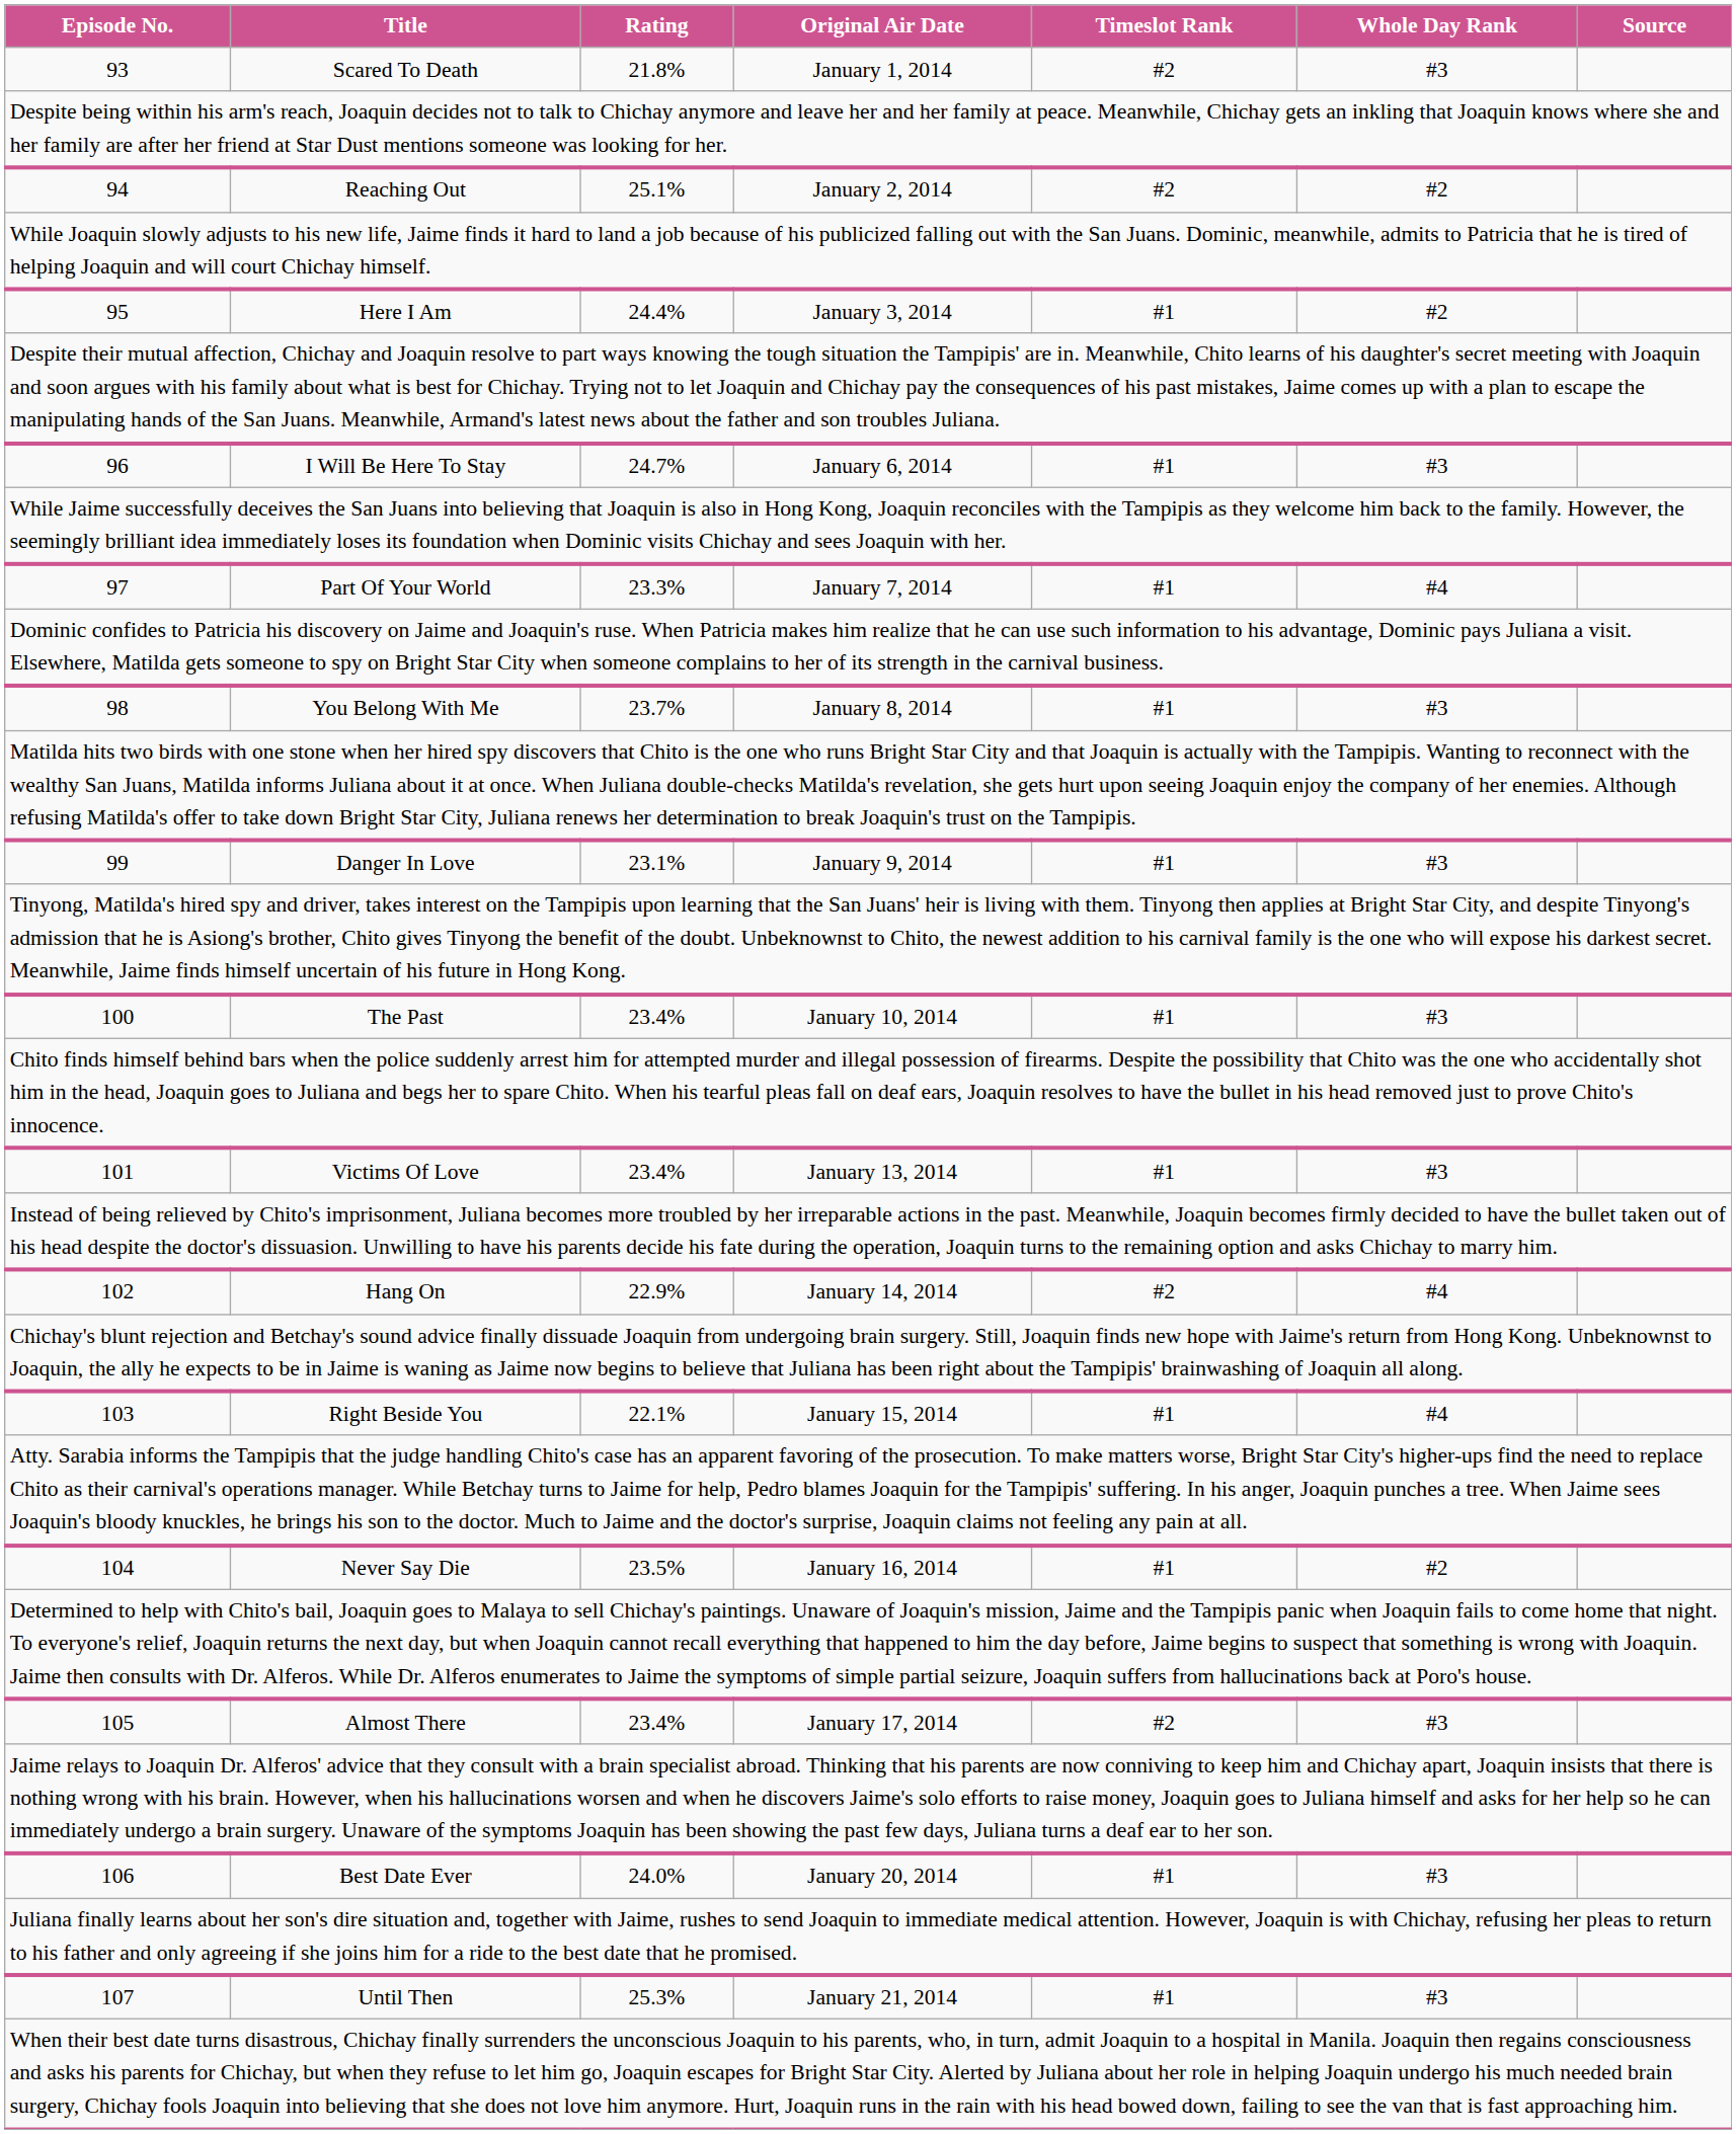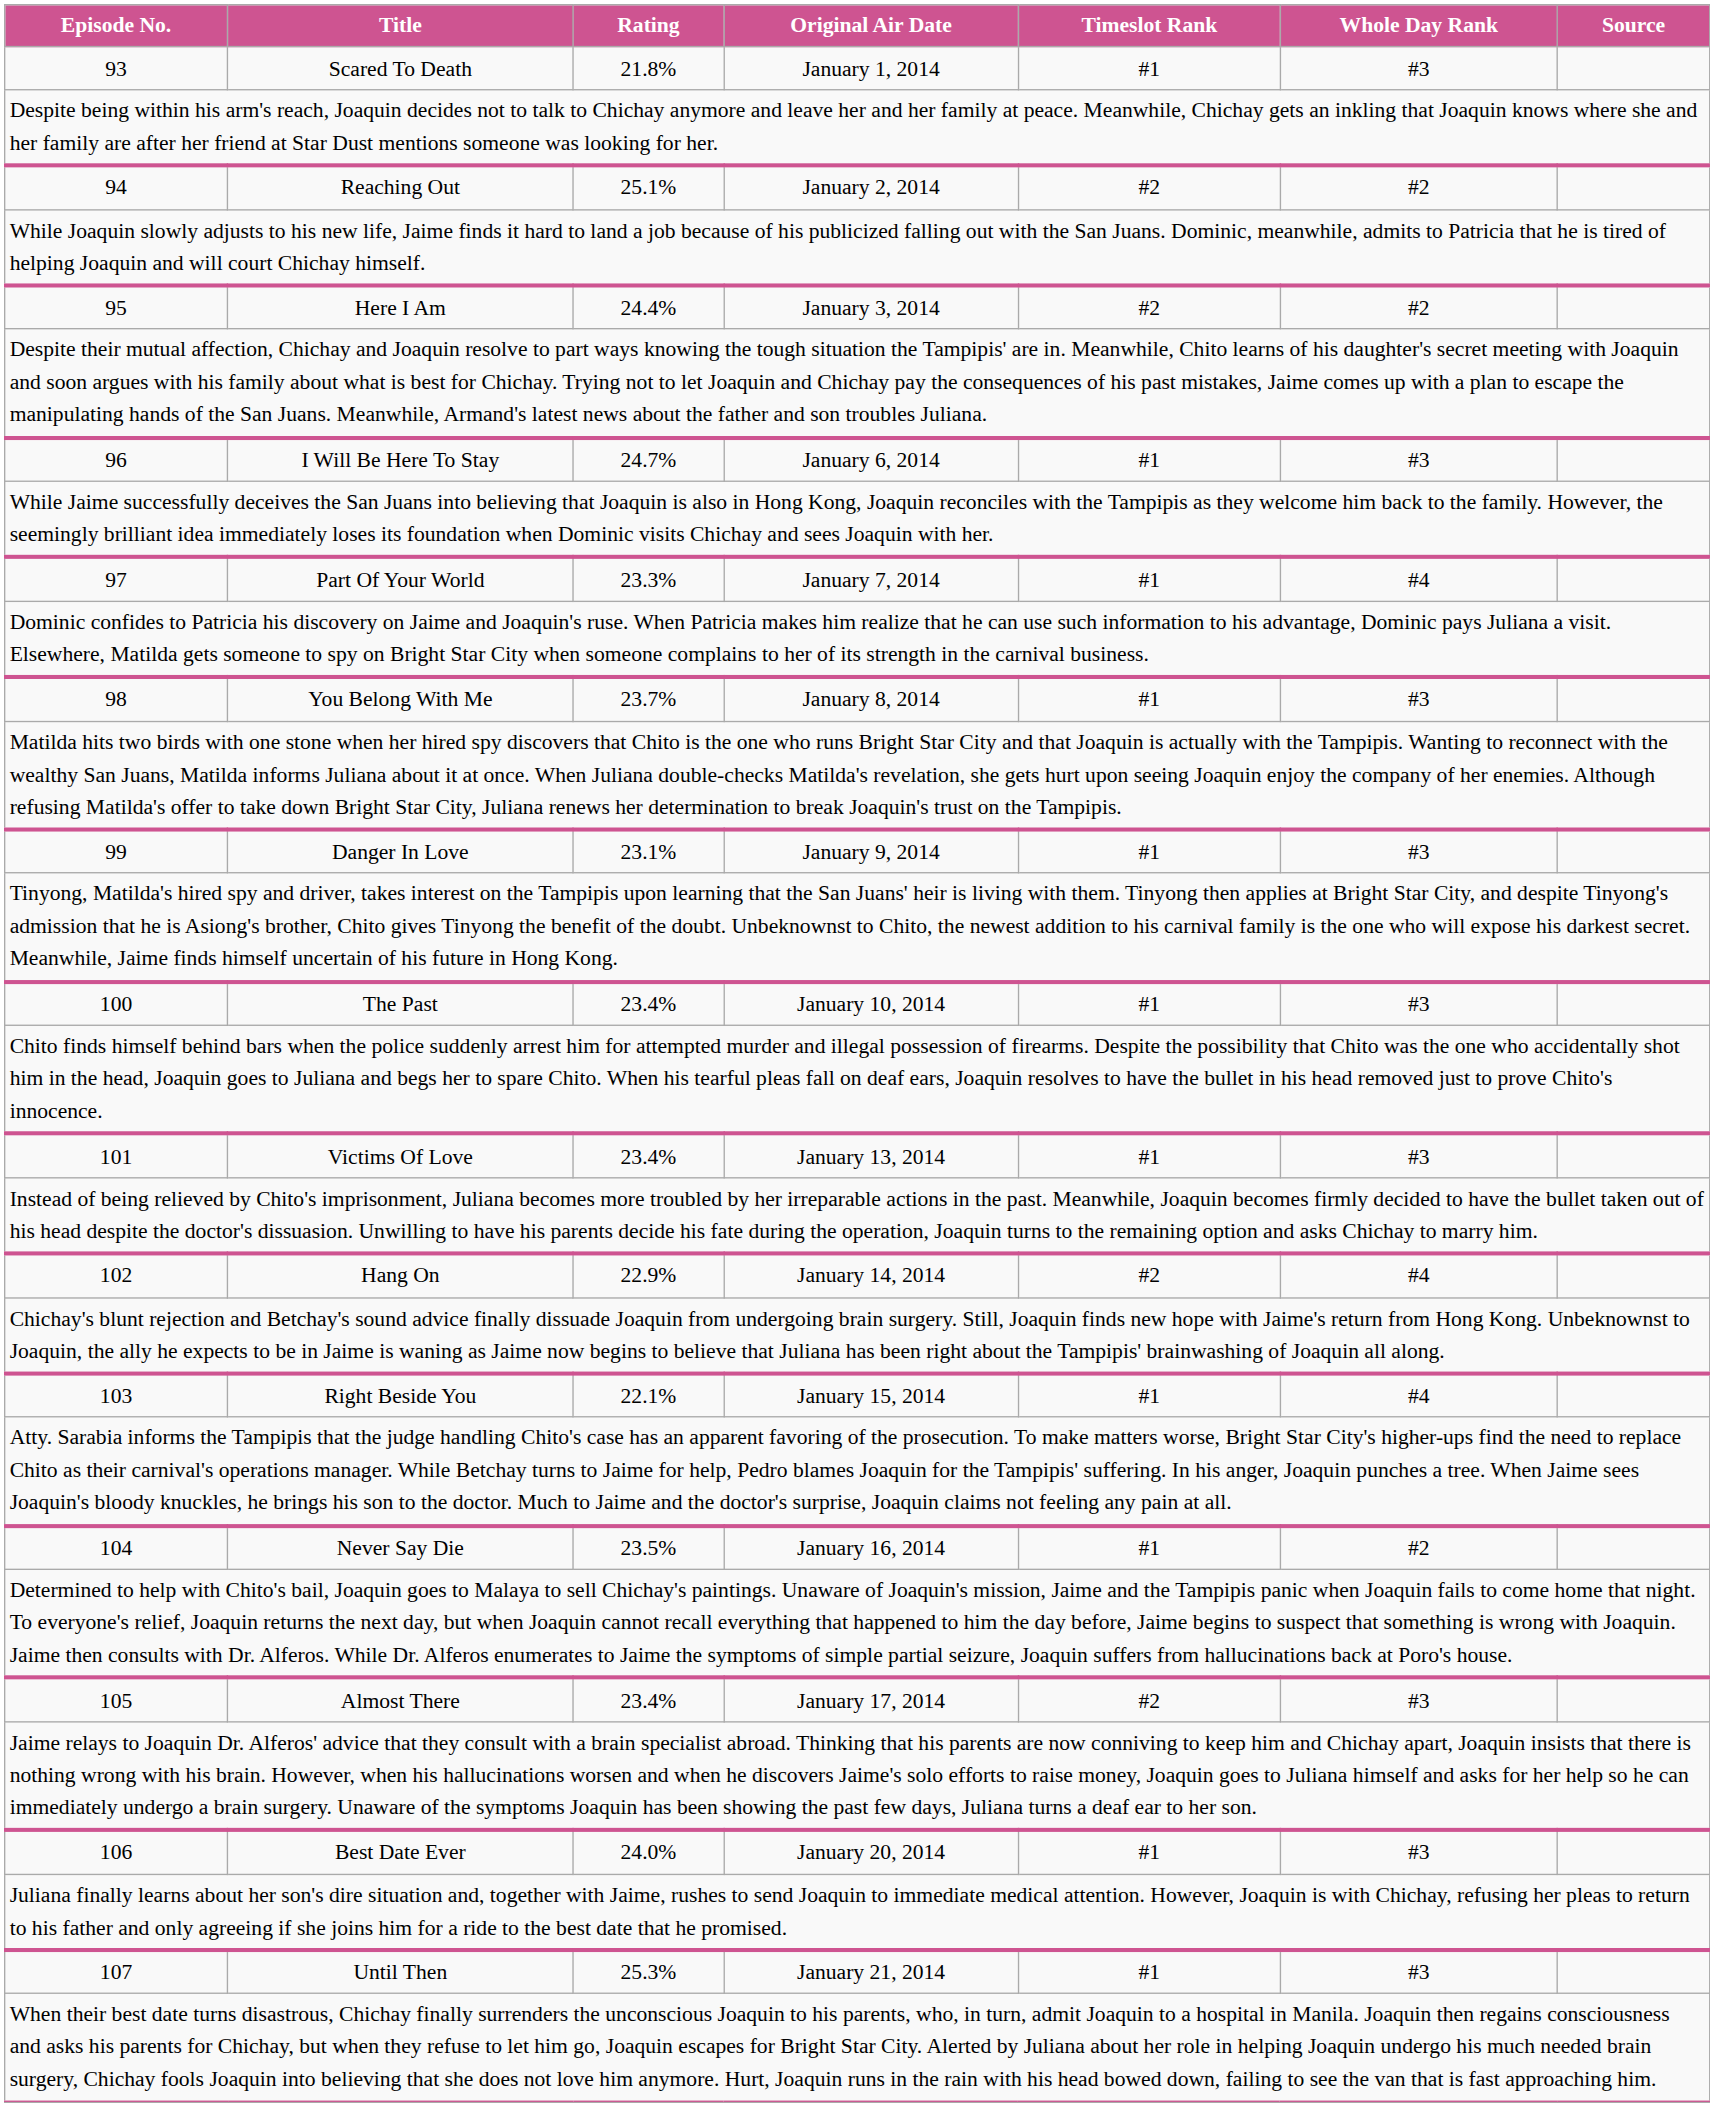93 | Timeslot Rank: #2 -> #1
95 | Timeslot Rank: #1 -> #2
